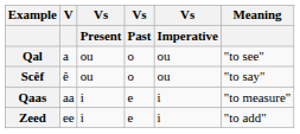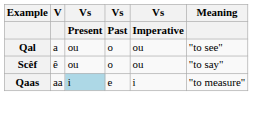Qaas | Vs / Present: no background -> lightblue background
- row: Zeed | ee | i | e | i | "to add"
